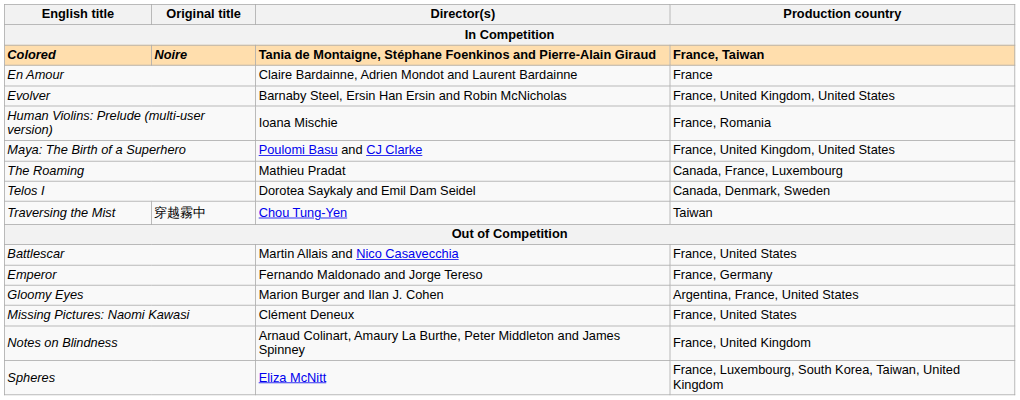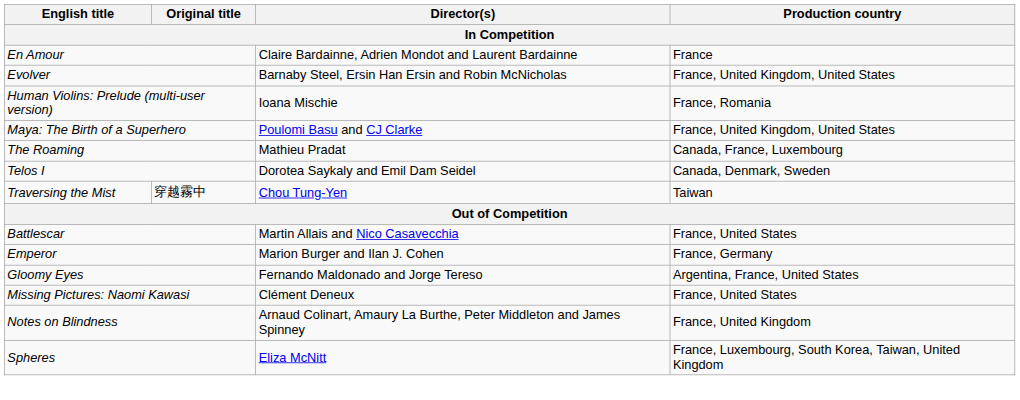- row: Colored | Noire | Tania de Montaigne, Stéphane Foenkinos and Pierre-Alain Giraud | France, Taiwan
Emperor | Director(s): Fernando Maldonado and Jorge Tereso -> Marion Burger and Ilan J. Cohen
Gloomy Eyes | Director(s): Marion Burger and Ilan J. Cohen -> Fernando Maldonado and Jorge Tereso
